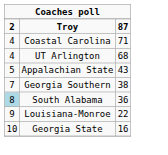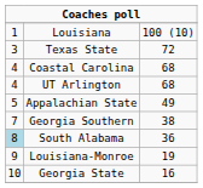+ row: 1 | Louisiana | 100 (10)
- row: 2 | Troy | 87
+ row: 3 | Texas State | 72
Coastal Carolina | column 3: 71 -> 68
Appalachian State | column 3: 43 -> 49
Louisiana-Monroe | column 3: 22 -> 19
